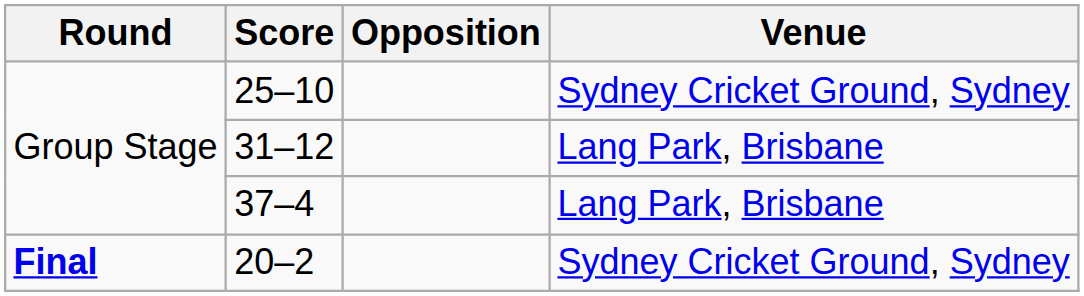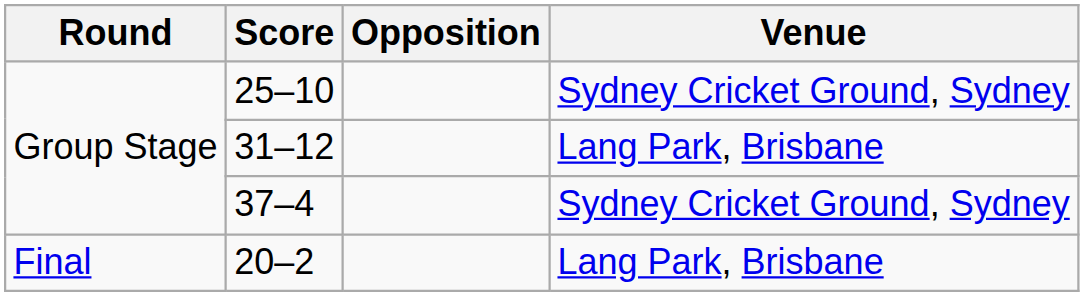37–4 | Venue: Lang Park, Brisbane -> Sydney Cricket Ground, Sydney
20–2 | Round: bold -> normal
20–2 | Venue: Sydney Cricket Ground, Sydney -> Lang Park, Brisbane
